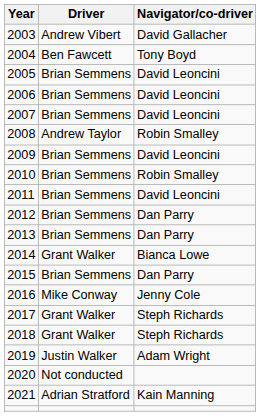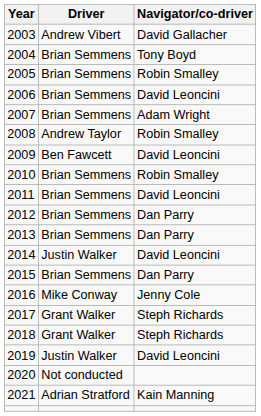2004 | Driver: Ben Fawcett -> Brian Semmens
2005 | Navigator/co-driver: David Leoncini -> Robin Smalley
2007 | Navigator/co-driver: David Leoncini -> Adam Wright
2009 | Driver: Brian Semmens -> Ben Fawcett
2014 | Driver: Grant Walker -> Justin Walker
2014 | Navigator/co-driver: Bianca Lowe -> David Leoncini
2019 | Navigator/co-driver: Adam Wright -> David Leoncini
